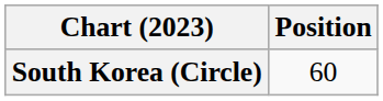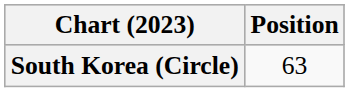South Korea (Circle) | Position: 60 -> 63
